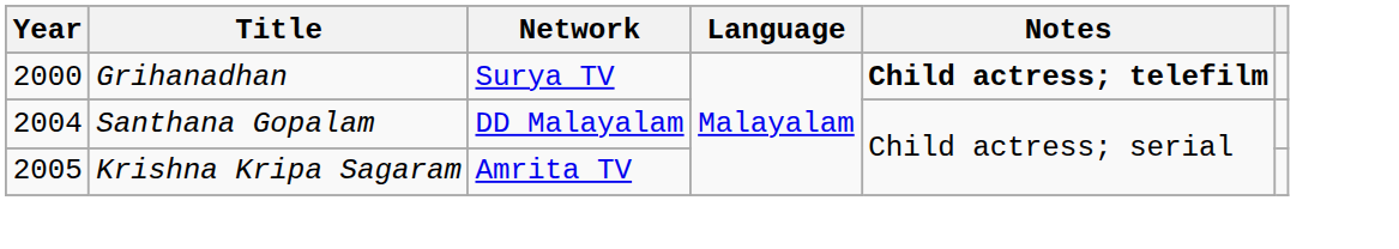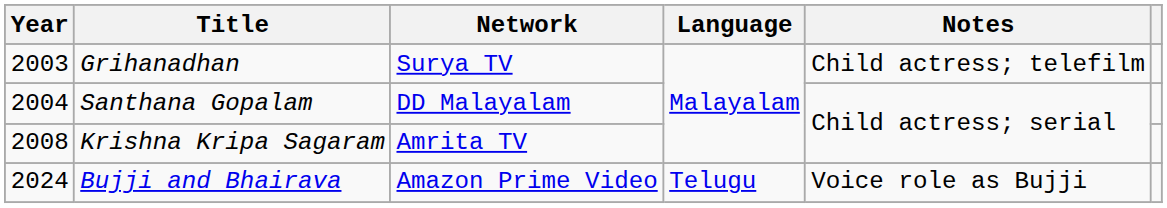Grihanadhan | Year: 2000 -> 2003
Grihanadhan | Notes: bold -> normal
Krishna Kripa Sagaram | Year: 2005 -> 2008
+ row: 2024 | Bujji and Bhairava | Amazon Prime Video | Telugu | Voice role as Bujji
